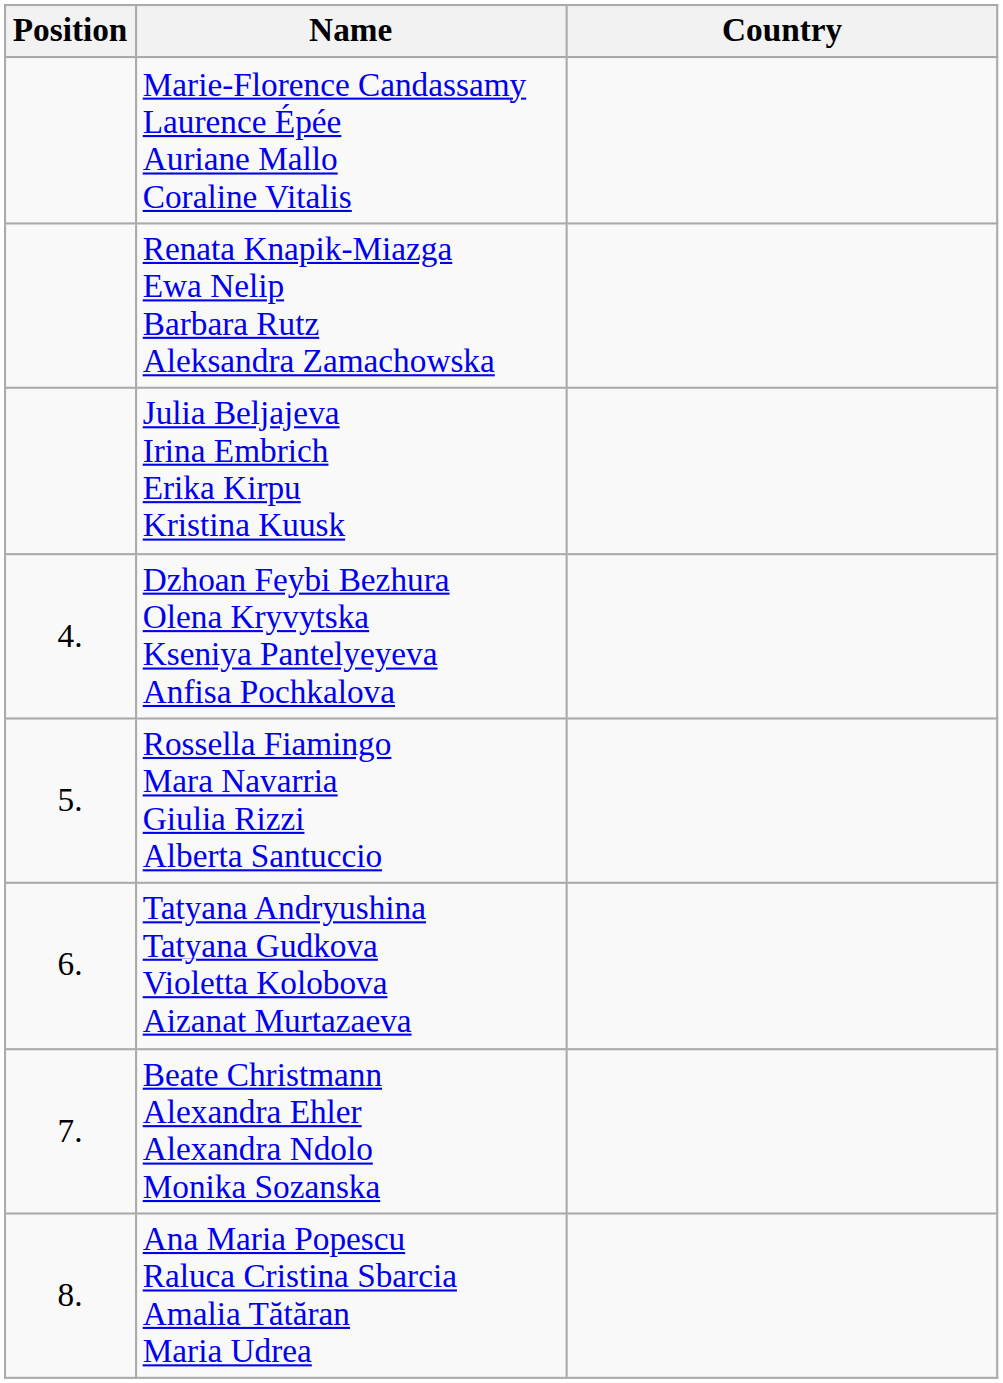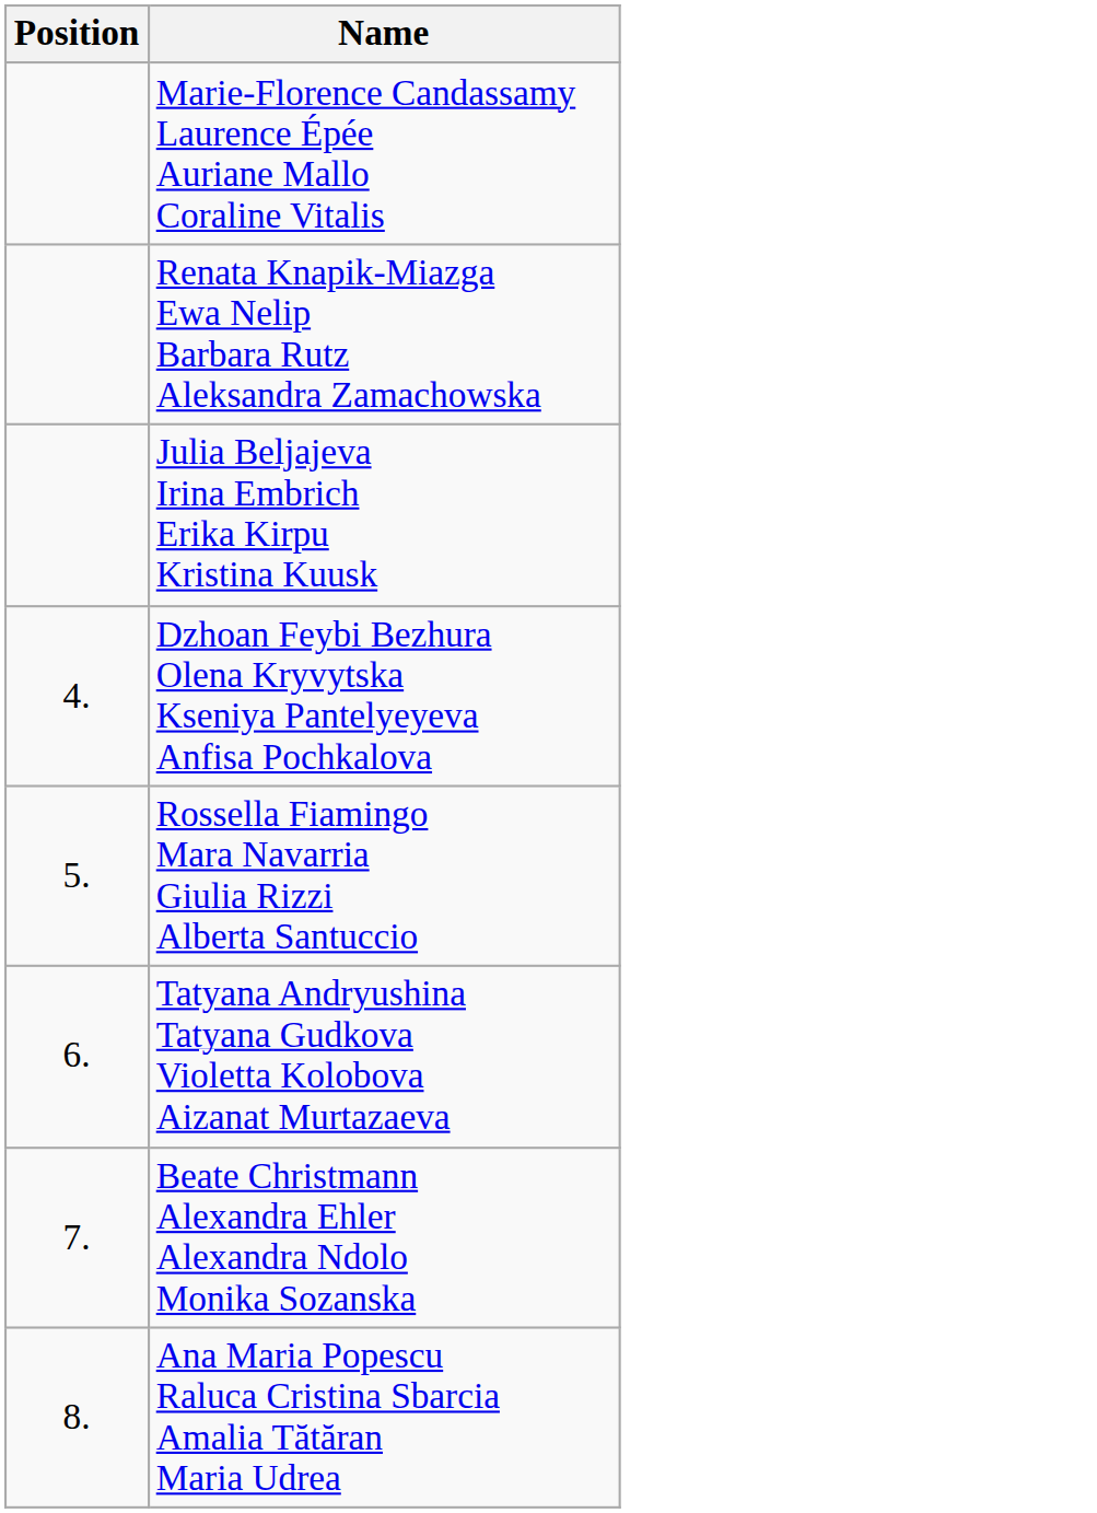- column: Country
